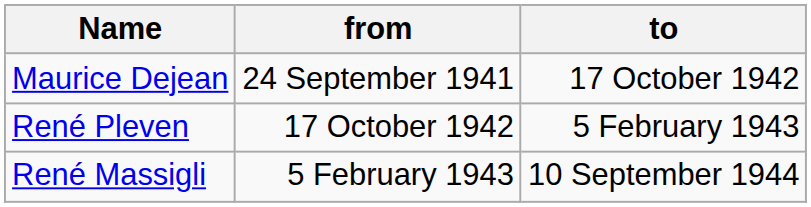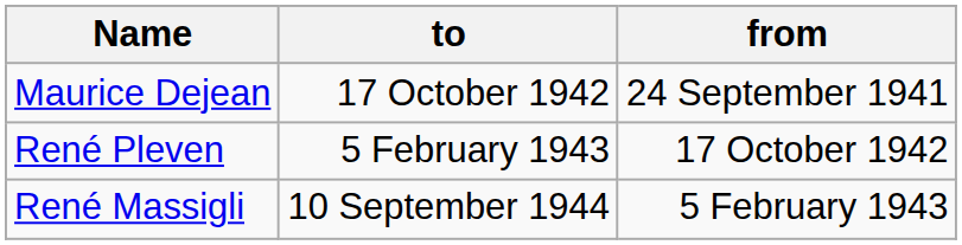columns swapped: from <-> to
